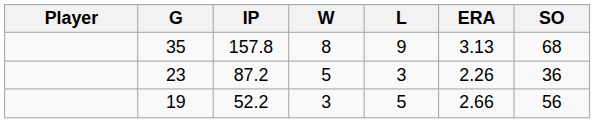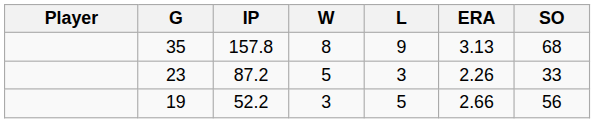23 | SO: 36 -> 33
